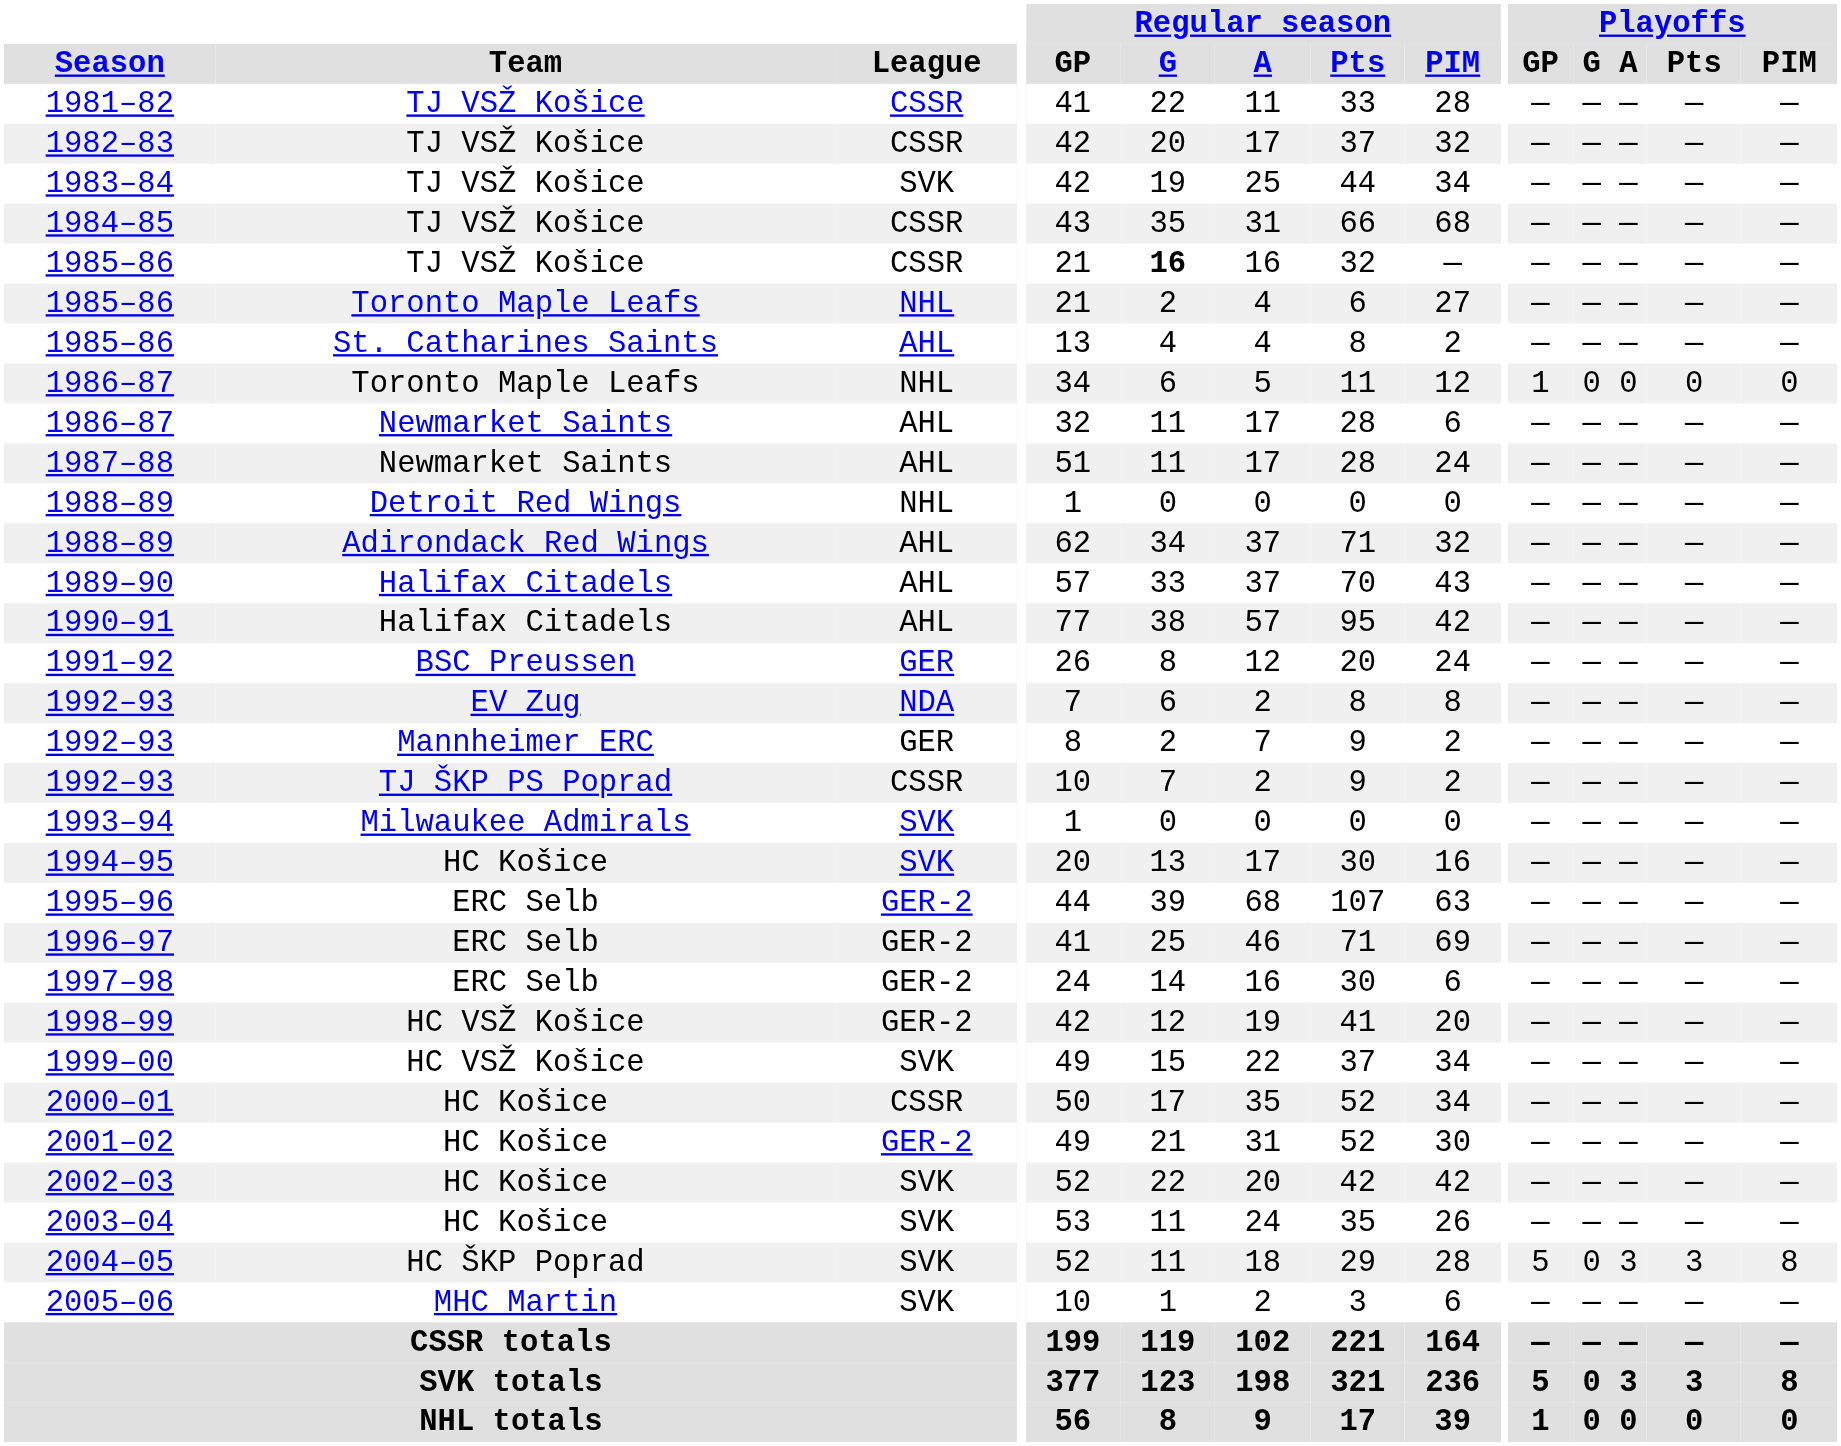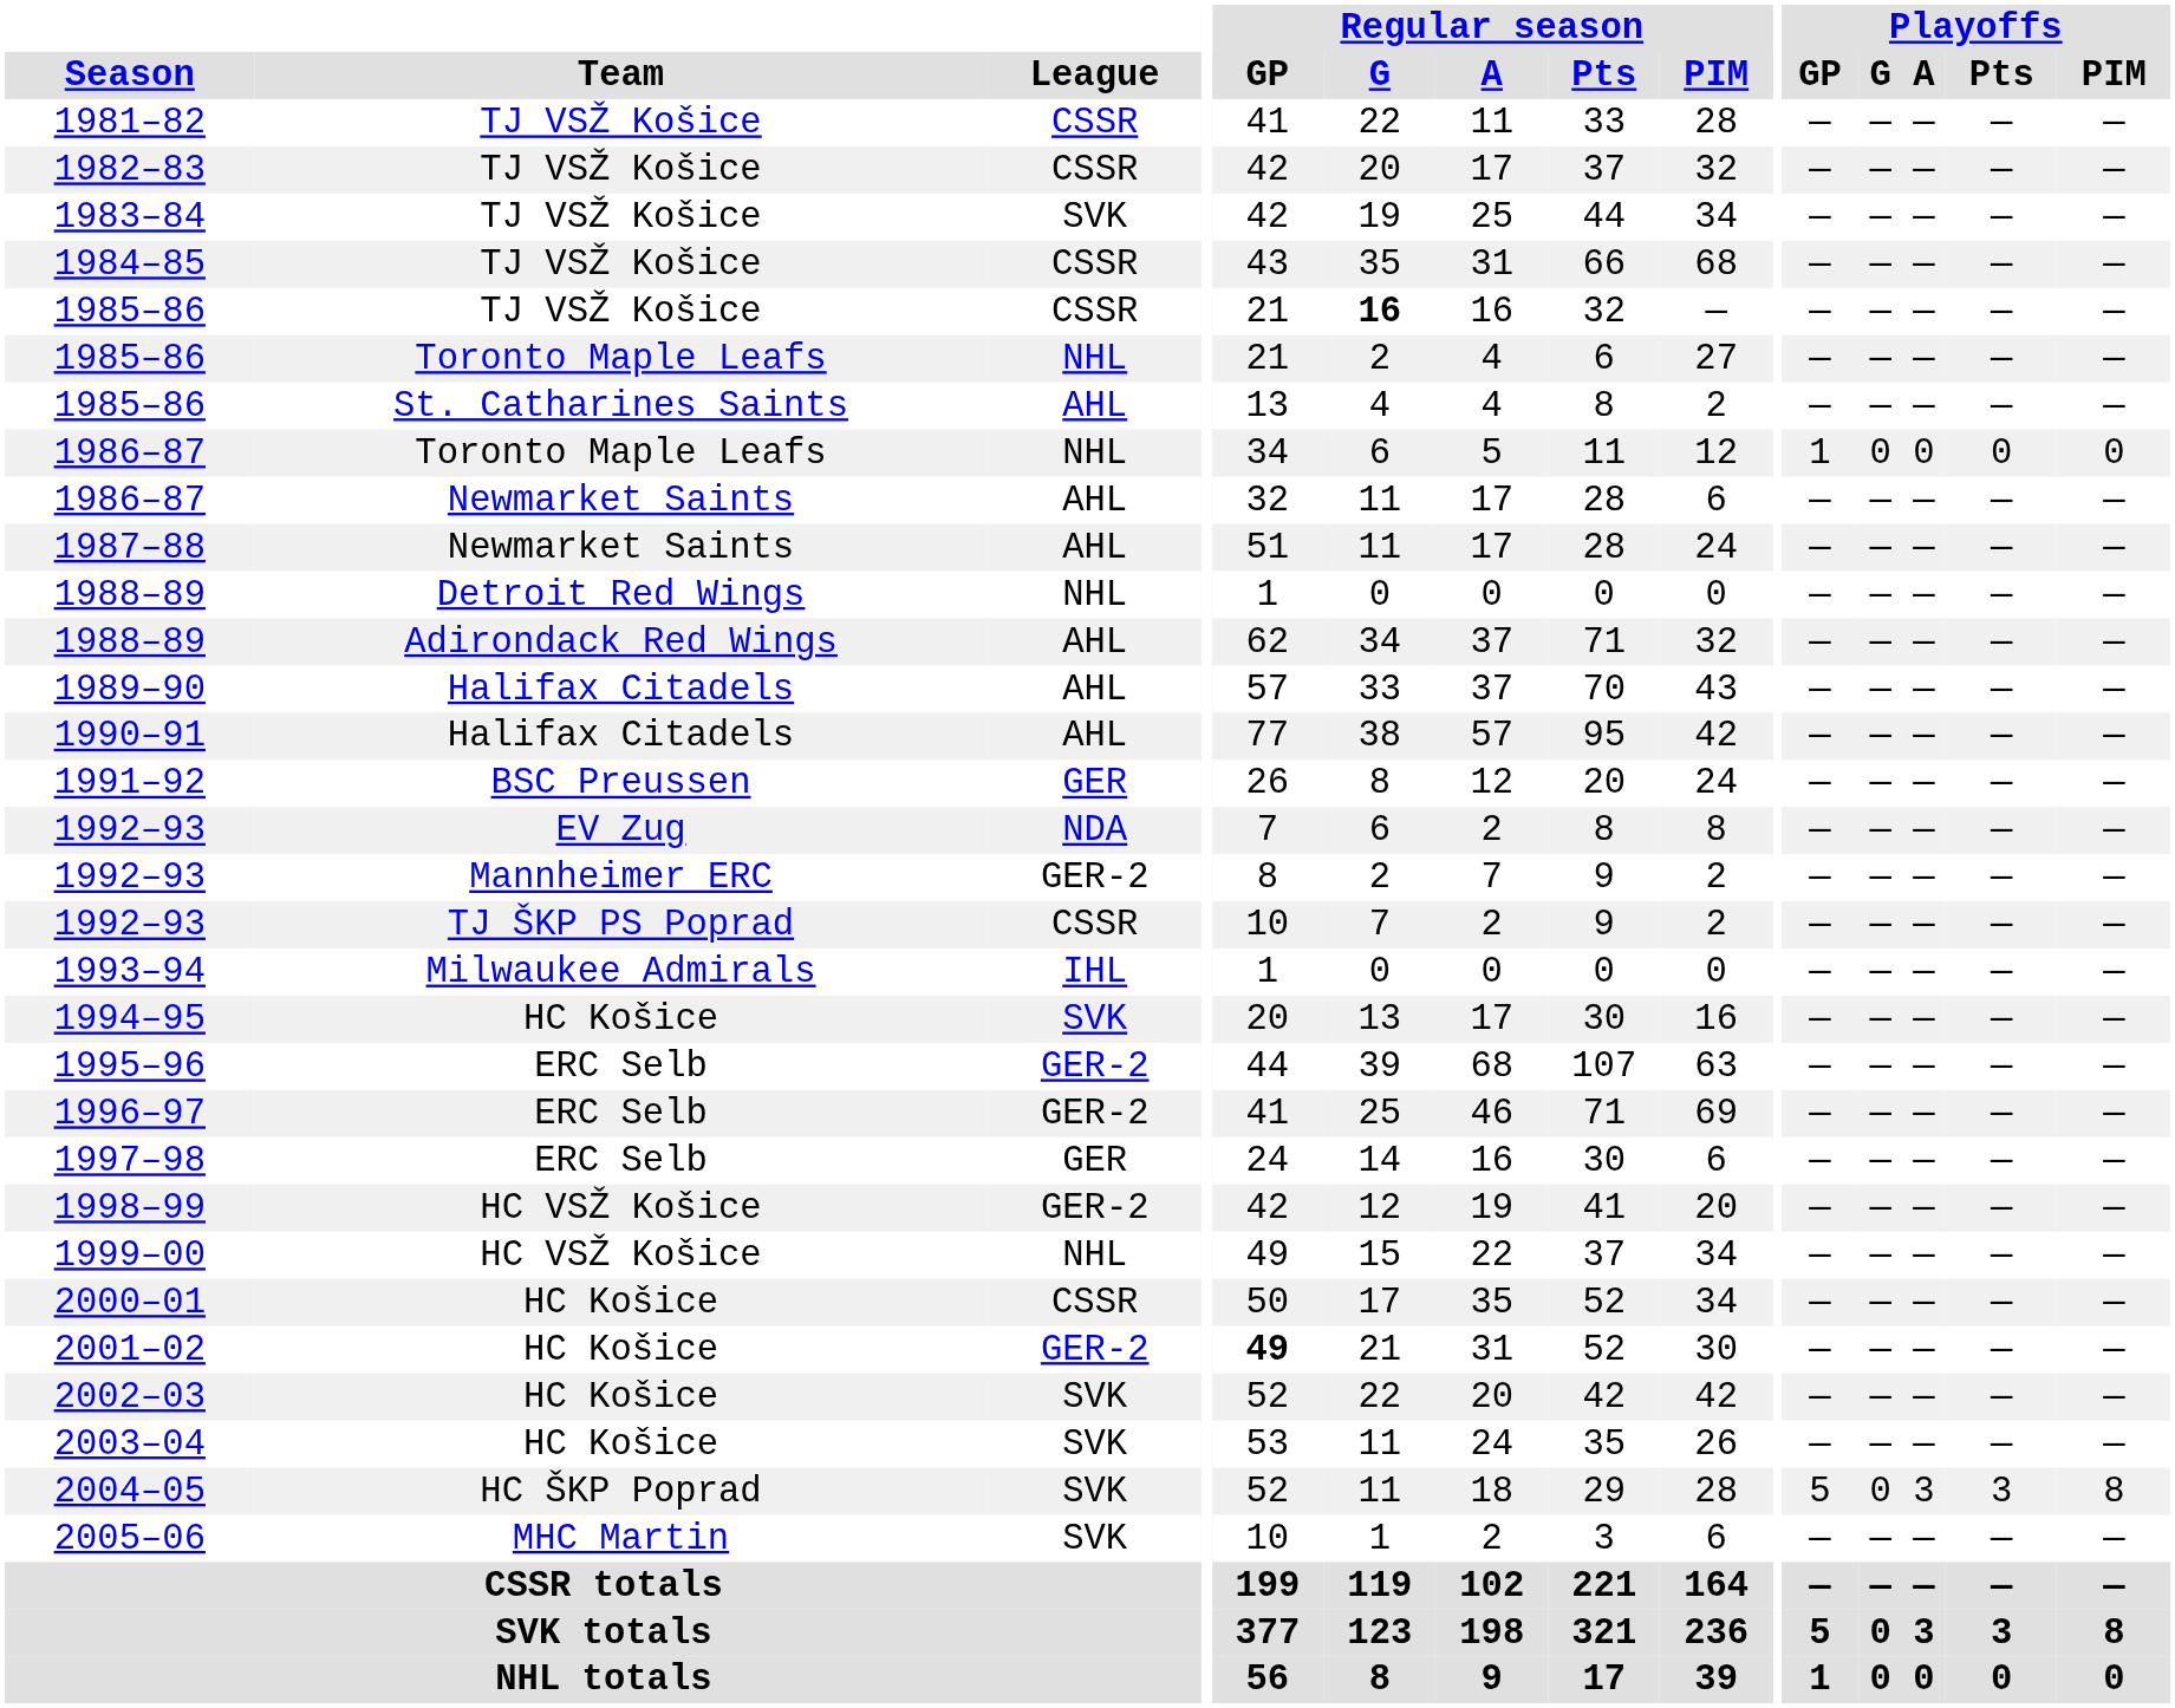1992–93 / Mannheimer ERC | League: GER -> GER-2
1993–94 | League: SVK -> IHL
1997–98 | League: GER-2 -> GER
1999–00 | League: SVK -> NHL
2001–02 | Regular season / GP: normal -> bold
